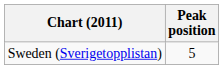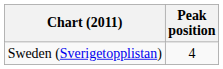Sweden (Sverigetopplistan) | Peak position: 5 -> 4
